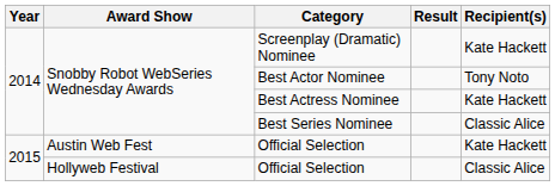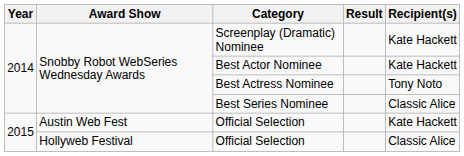Best Actor Nominee | Recipient(s): Tony Noto -> Kate Hackett
Best Actress Nominee | Recipient(s): Kate Hackett -> Tony Noto
